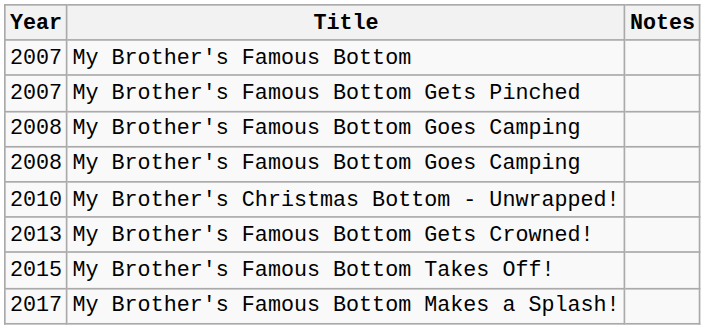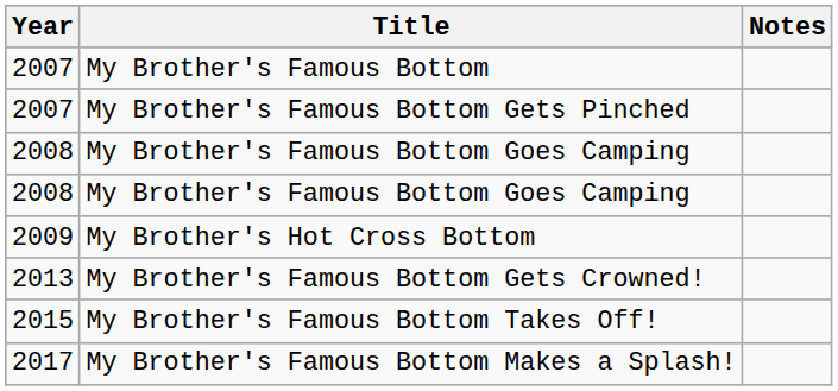+ row: 2009 | My Brother's Hot Cross Bottom
- row: 2010 | My Brother's Christmas Bottom - Unwrapped!
